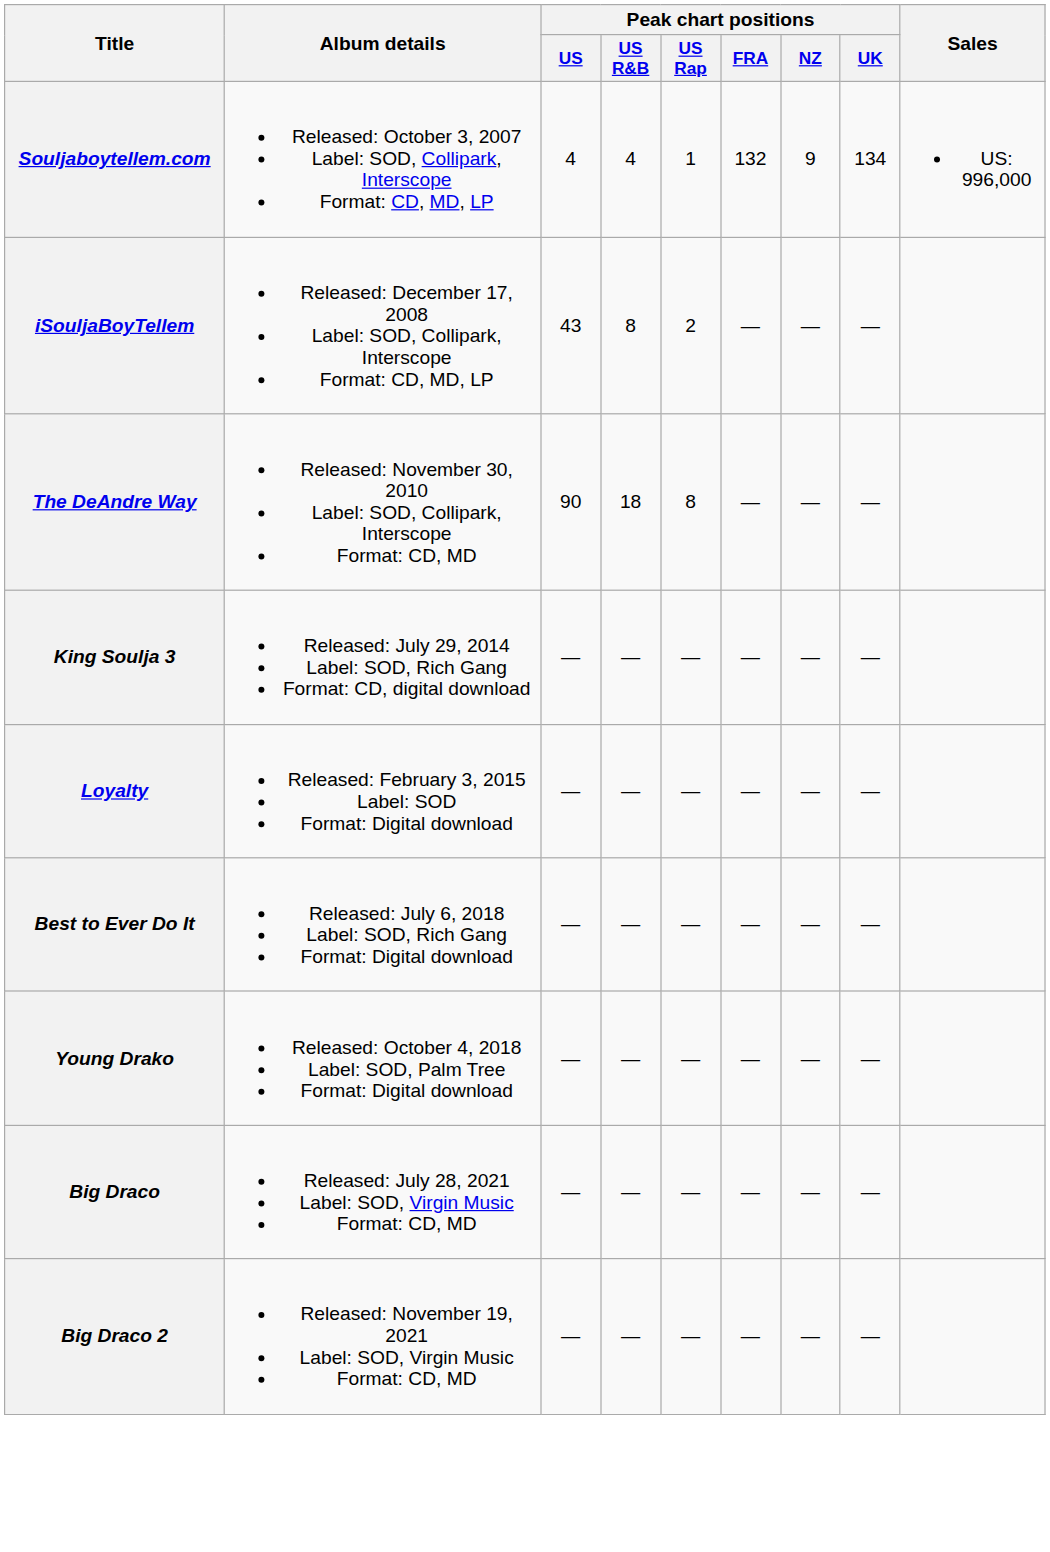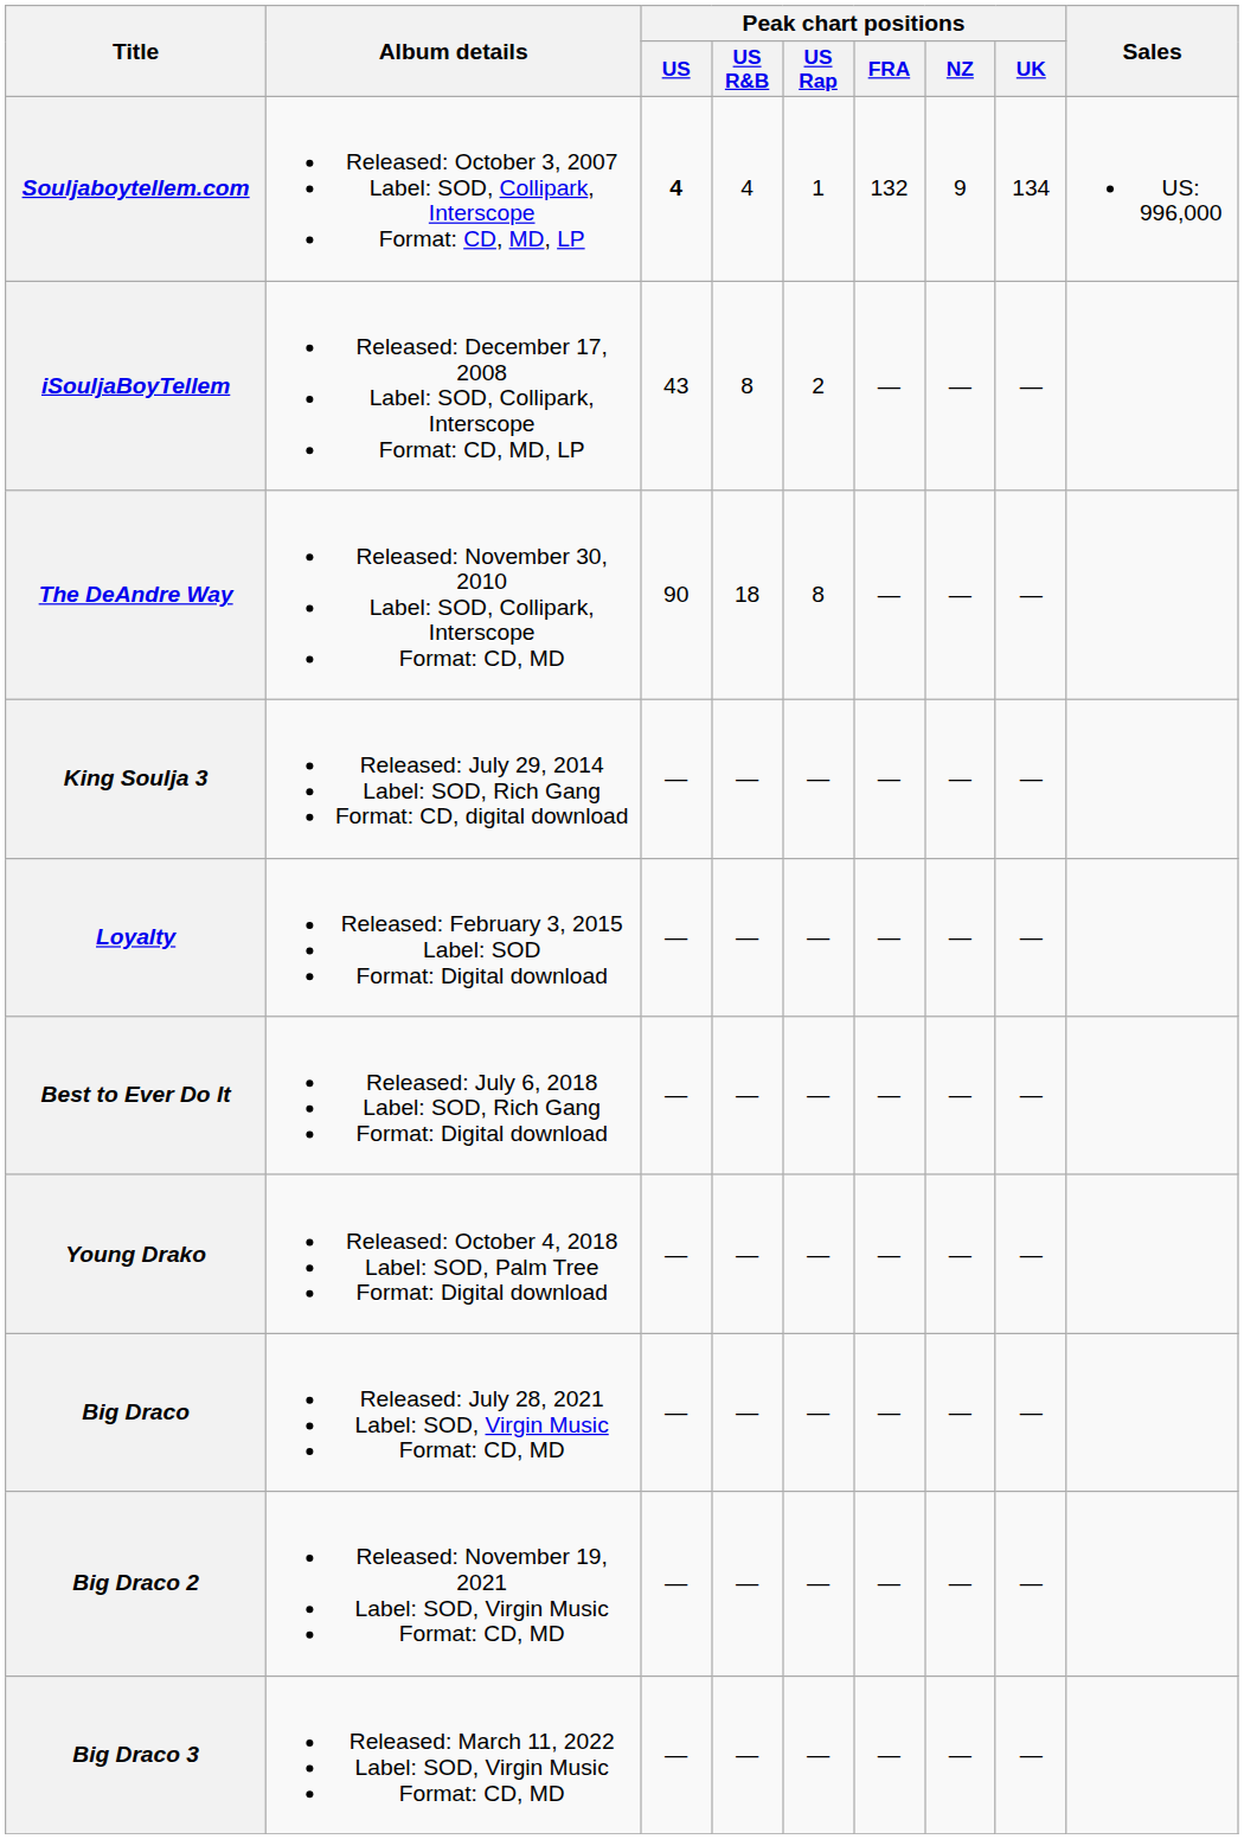Souljaboytellem.com | Peak chart positions / US: normal -> bold
+ row: Big Draco 3 | Released: March 11, 2022 Label: SOD, Virgin Music Format: CD, MD | — | — | — | — | — | —
